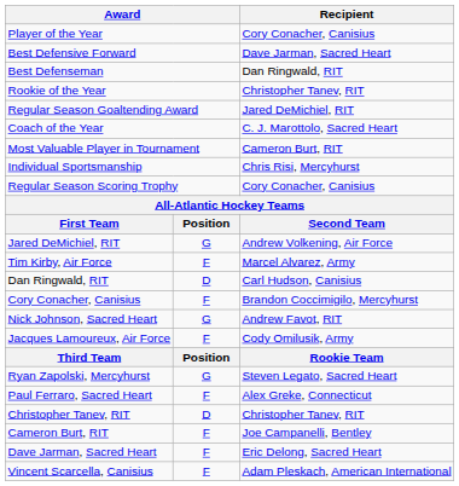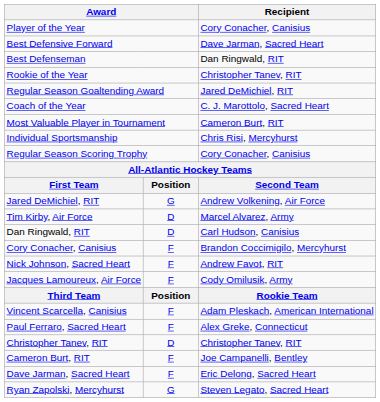Tim Kirby, Air Force | column 2: F -> D
Nick Johnson, Sacred Heart | column 2: G -> F
rows swapped: Ryan Zapolski, Mercyhurst <-> Vincent Scarcella, Canisius
